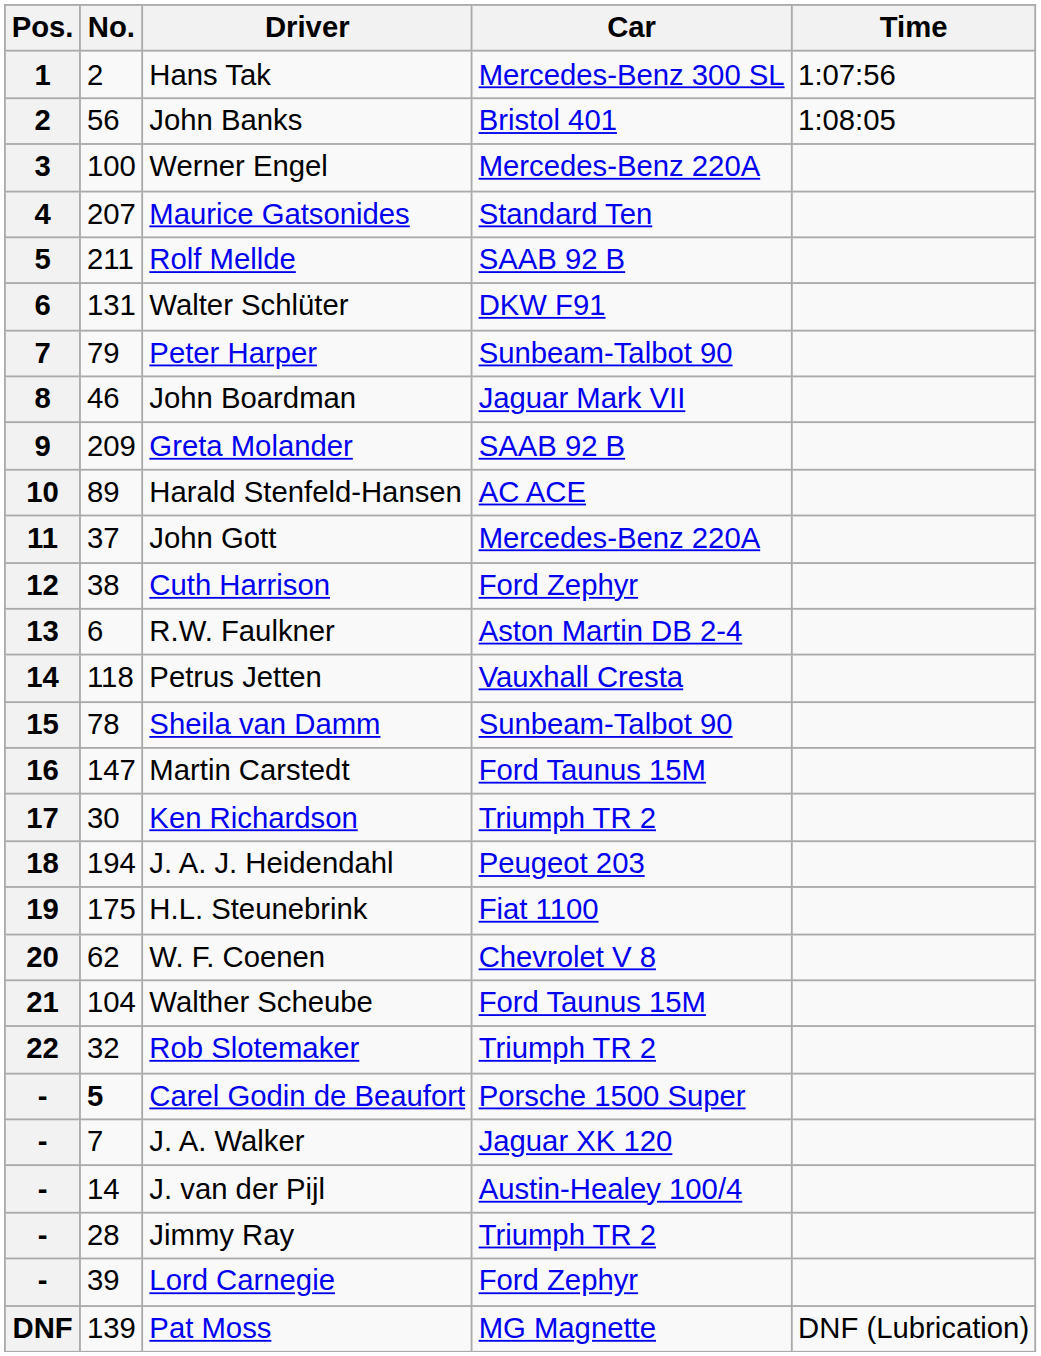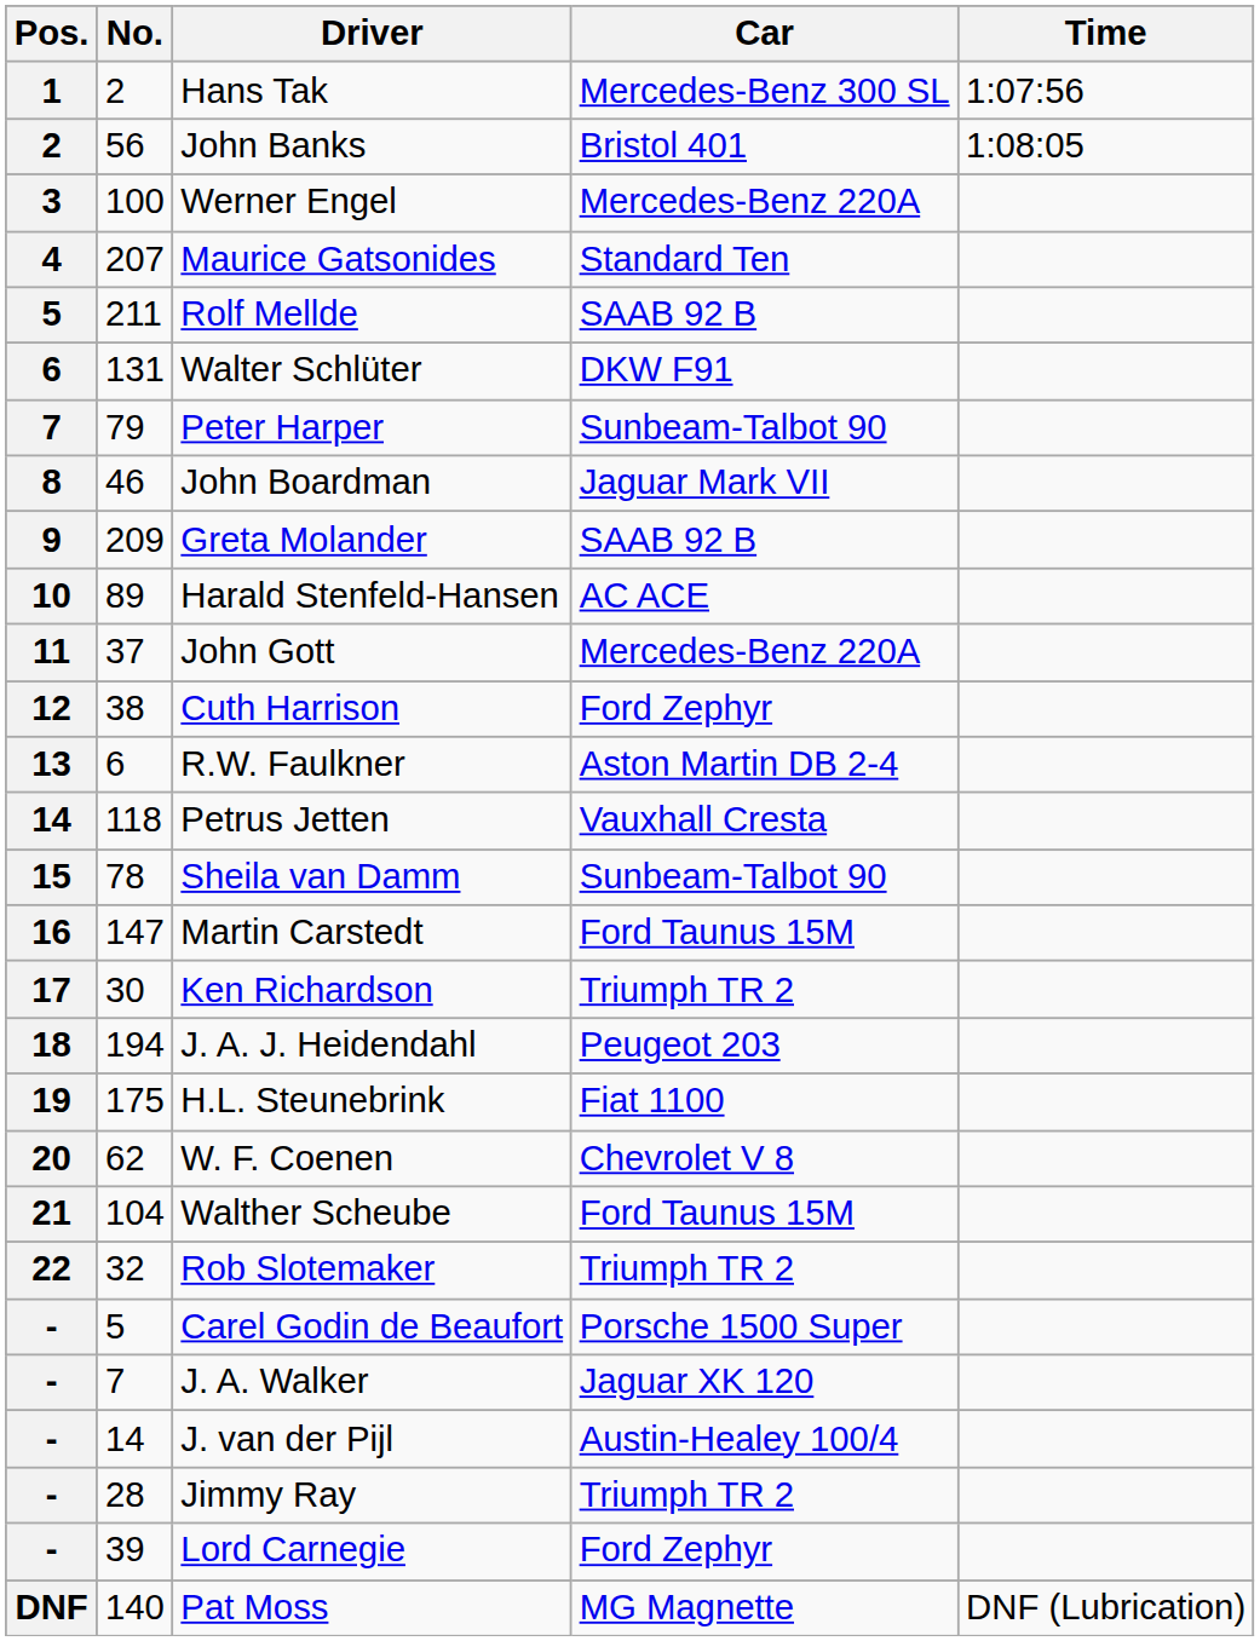Carel Godin de Beaufort | No.: bold -> normal
Pat Moss | No.: 139 -> 140
